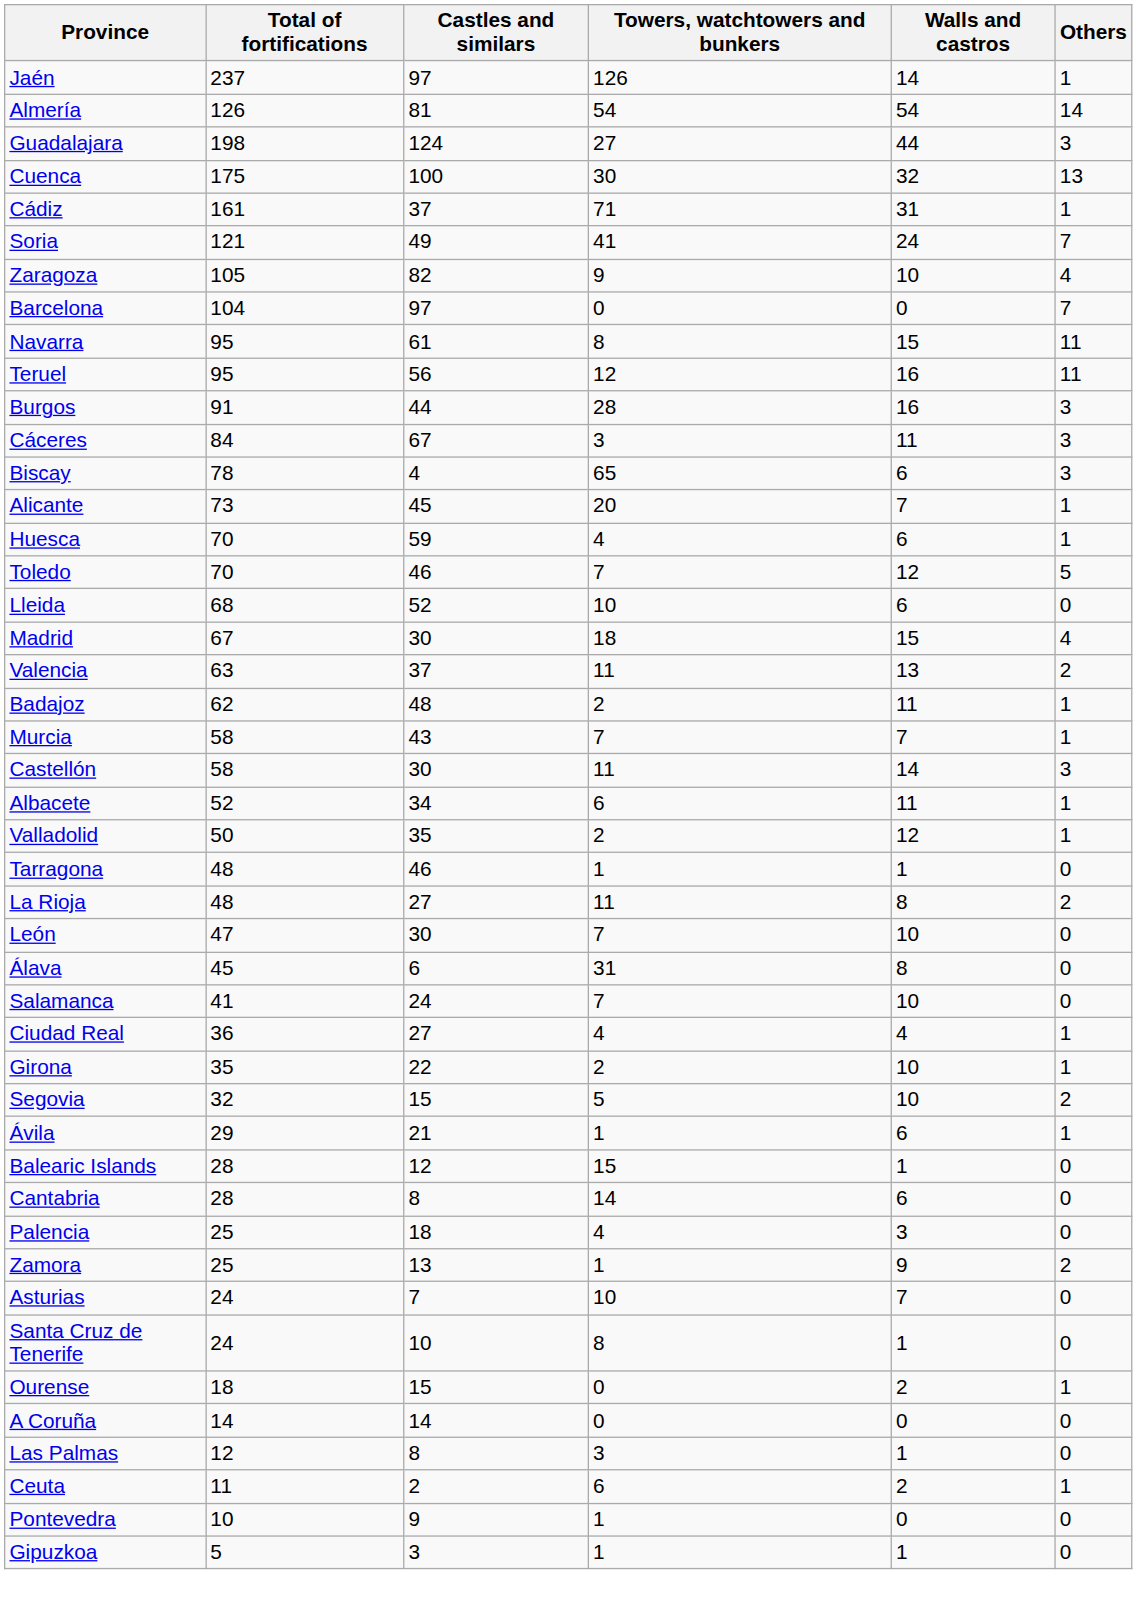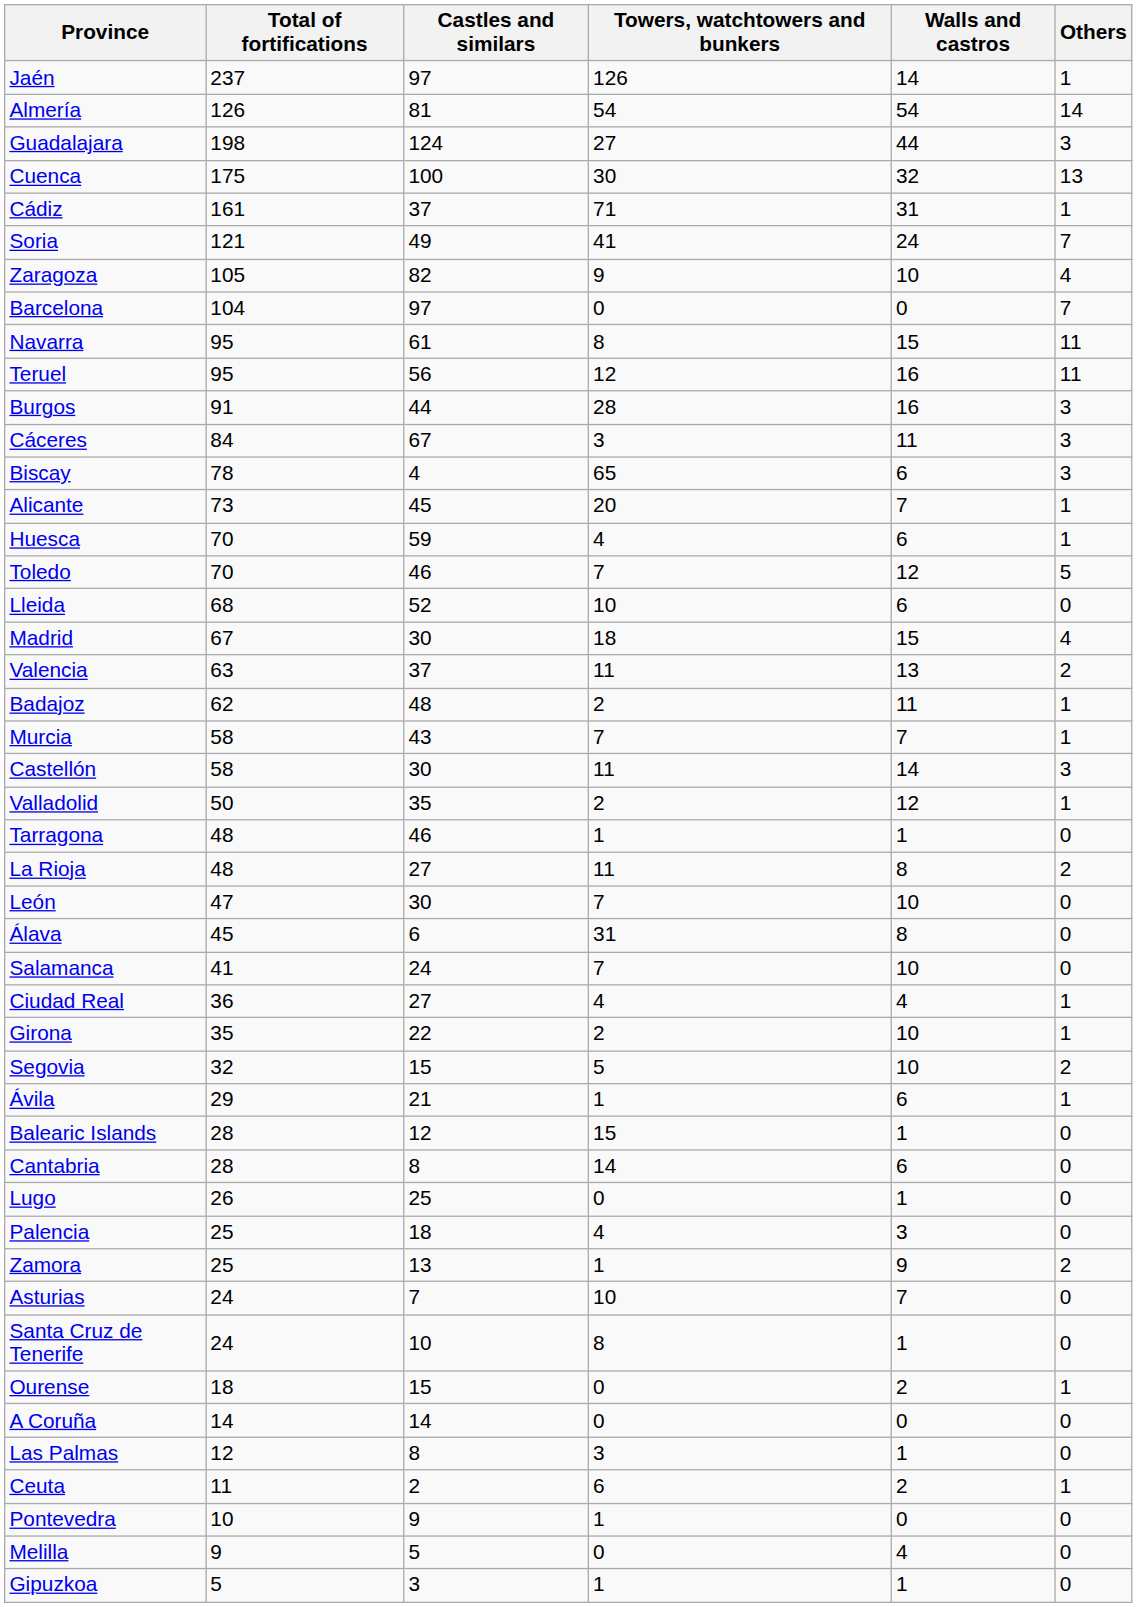- row: Albacete | 52 | 34 | 6 | 11 | 1
+ row: Lugo | 26 | 25 | 0 | 1 | 0
+ row: Melilla | 9 | 5 | 0 | 4 | 0
